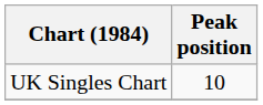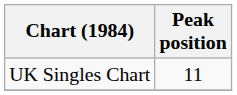UK Singles Chart | Peak position: 10 -> 11
